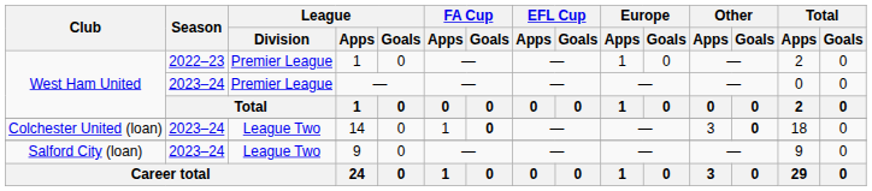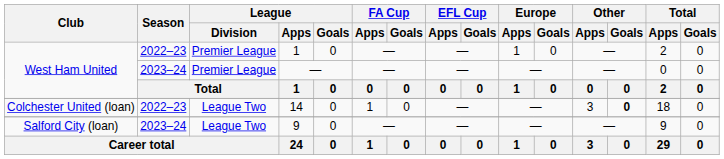14 | Season: 2023–24 -> 2022–23
14 | FA Cup / Goals: bold -> normal
